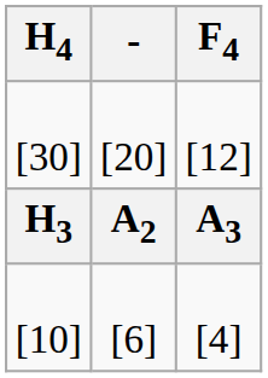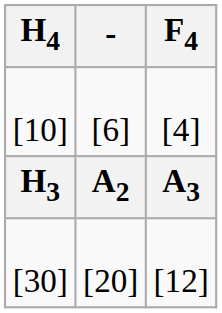rows swapped: [30] <-> [10]
